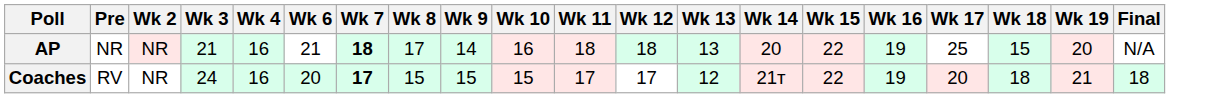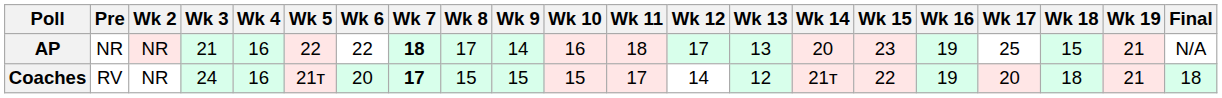+ column: Wk 5 | 22 | 21т
AP | Wk 6: 21 -> 22
AP | Wk 12: 18 -> 17
AP | Wk 15: 22 -> 23
AP | Wk 19: 20 -> 21
Coaches | Wk 12: 17 -> 14
